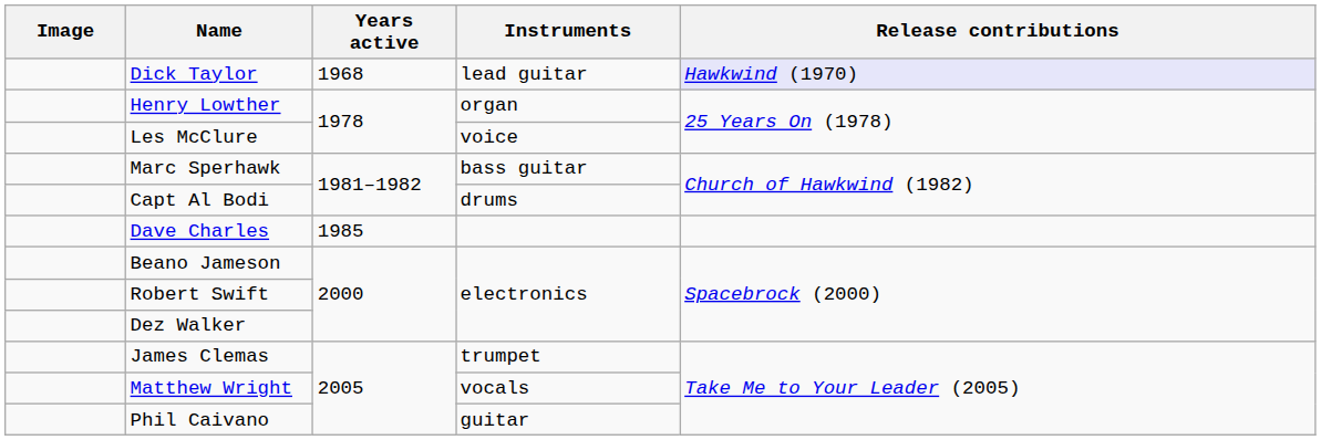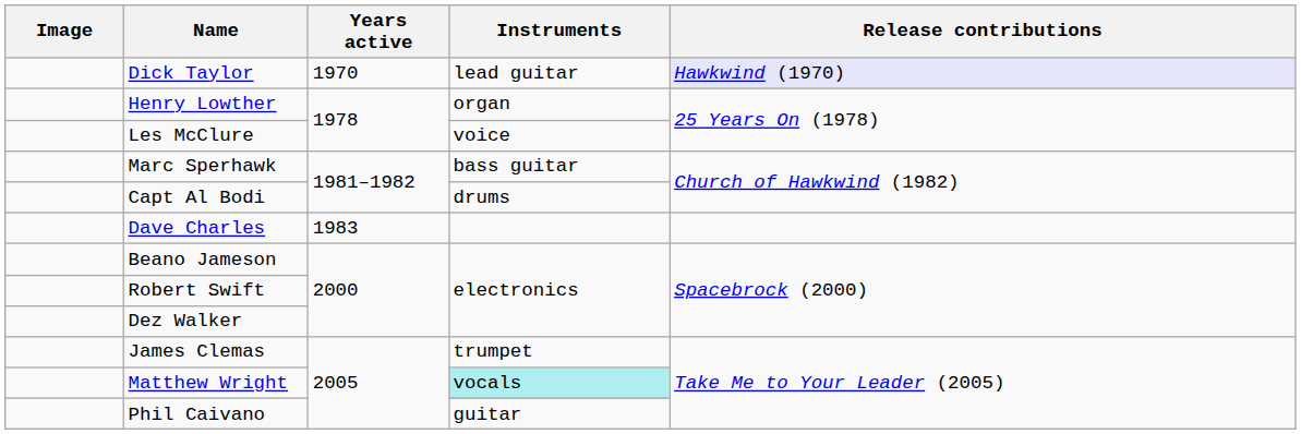Dick Taylor | Years active: 1968 -> 1970
Dave Charles | Years active: 1985 -> 1983
Matthew Wright | Instruments: no background -> paleturquoise background
